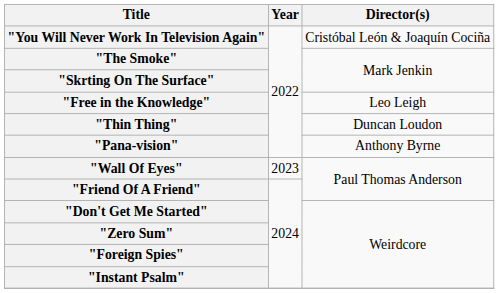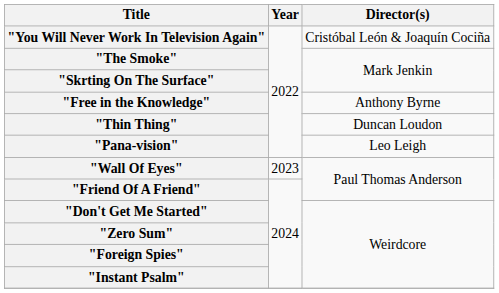"Free in the Knowledge" | Director(s): Leo Leigh -> Anthony Byrne
"Pana-vision" | Director(s): Anthony Byrne -> Leo Leigh
